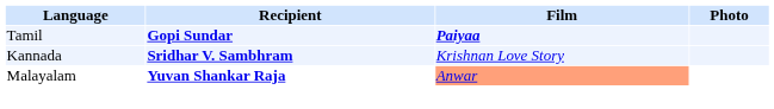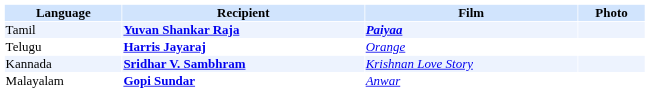Tamil | Recipient: Gopi Sundar -> Yuvan Shankar Raja
+ row: Telugu | Harris Jayaraj | Orange
Malayalam | Recipient: Yuvan Shankar Raja -> Gopi Sundar
Malayalam | Film: lightsalmon background -> no background
